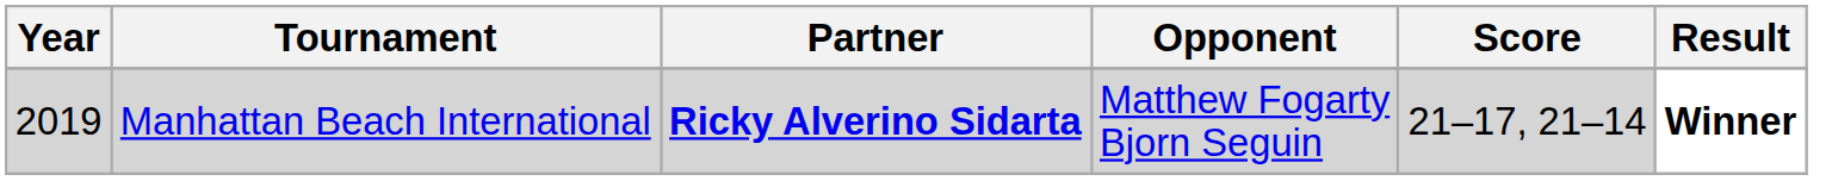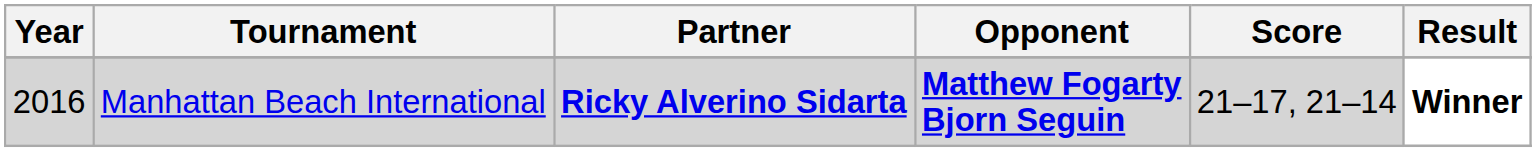Manhattan Beach International | Year: 2019 -> 2016
Manhattan Beach International | Opponent: normal -> bold
